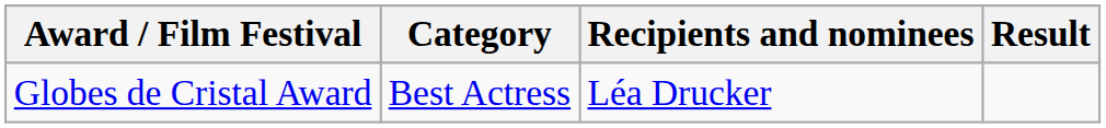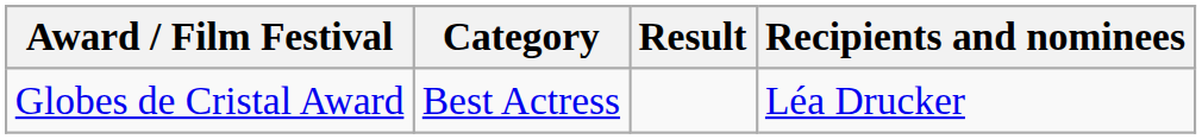columns swapped: Recipients and nominees <-> Result
